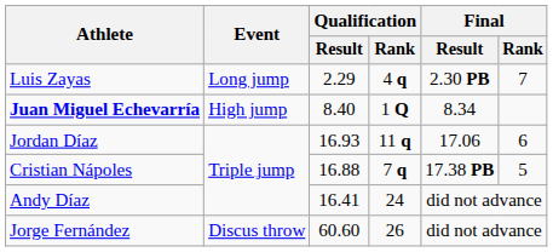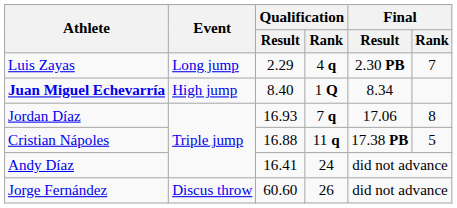Jordan Díaz | Qualification / Rank: 11 q -> 7 q
Jordan Díaz | Final / Rank: 6 -> 8
Cristian Nápoles | Qualification / Rank: 7 q -> 11 q
